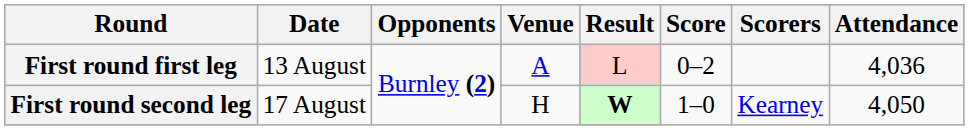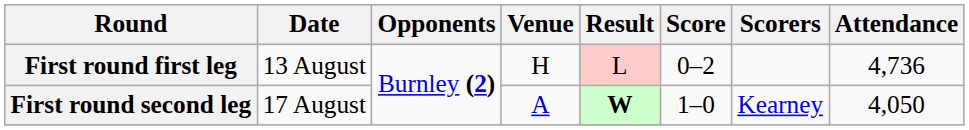First round first leg | Venue: A -> H
First round first leg | Attendance: 4,036 -> 4,736
First round second leg | Venue: H -> A
